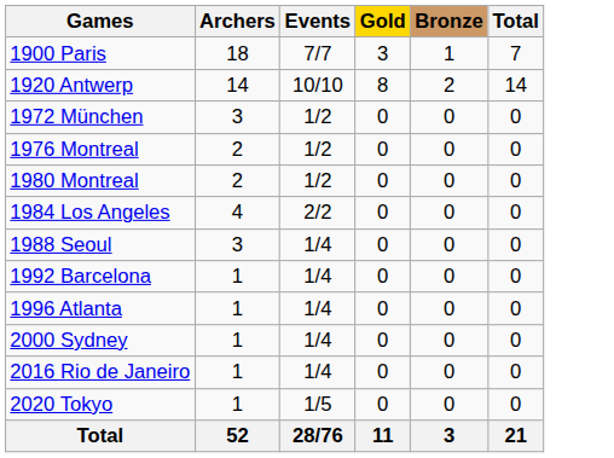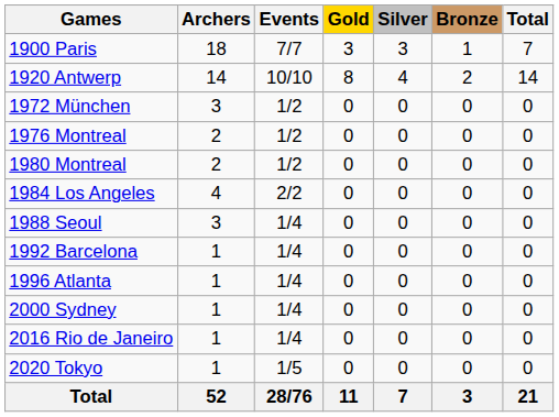+ column: Silver | 3 | 4 | 0 | 0 | 0 | 0 | 0 | 0 | 0 | 0 | 0 | 0 | 7
